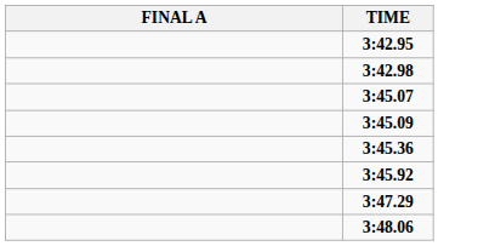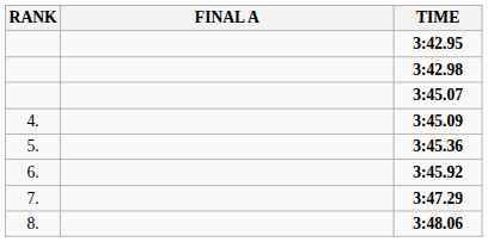+ column: RANK | 4. | 5. | 6. | 7. | 8.
